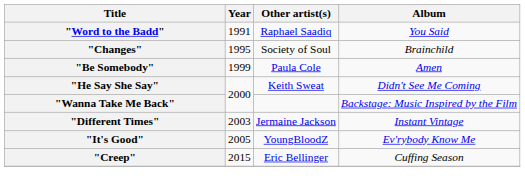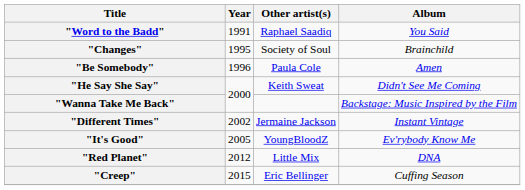"Be Somebody" | Year: 1999 -> 1996
"Different Times" | Year: 2003 -> 2002
+ row: "Red Planet" | 2012 | Little Mix | DNA
